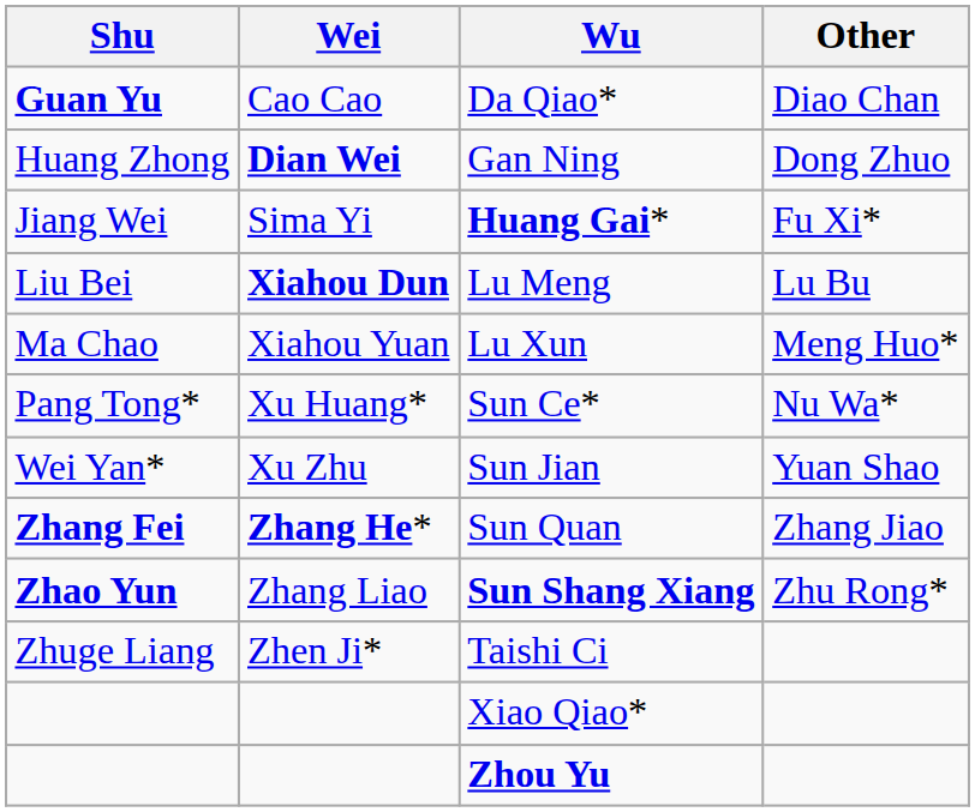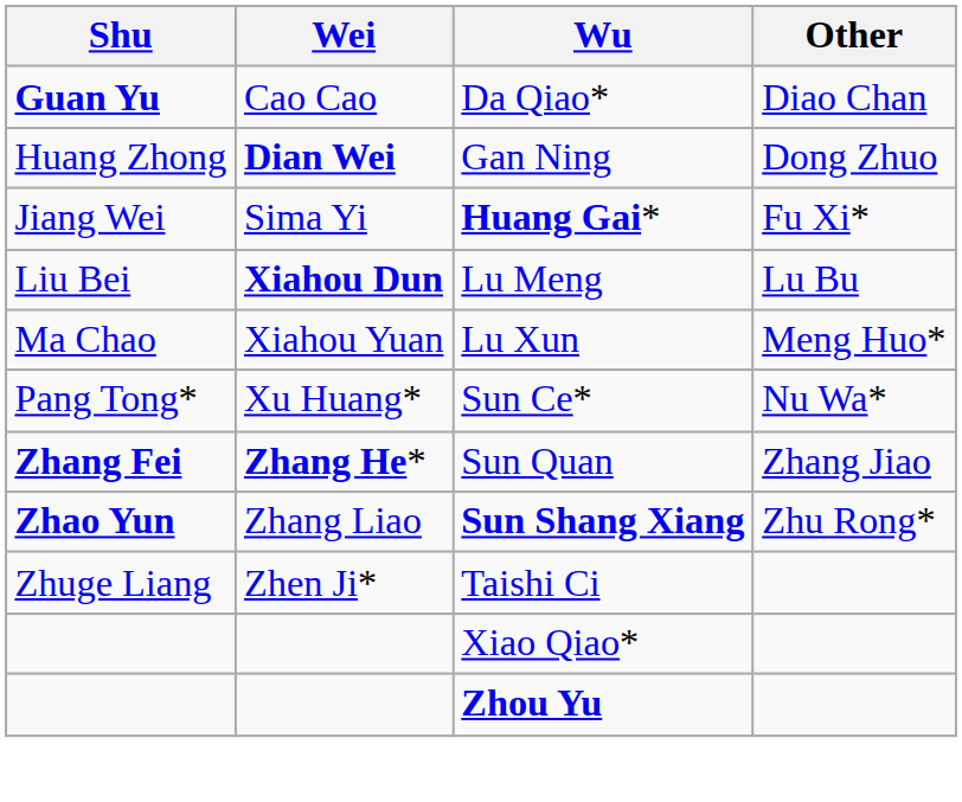- row: Wei Yan* | Xu Zhu | Sun Jian | Yuan Shao
